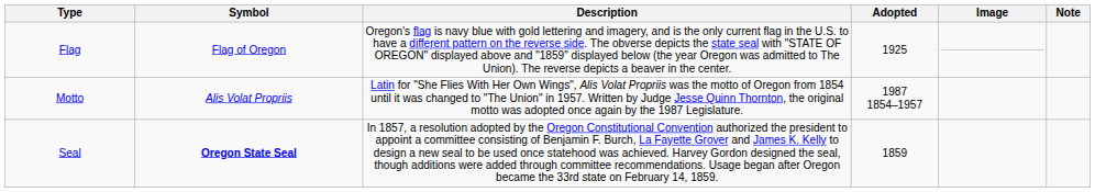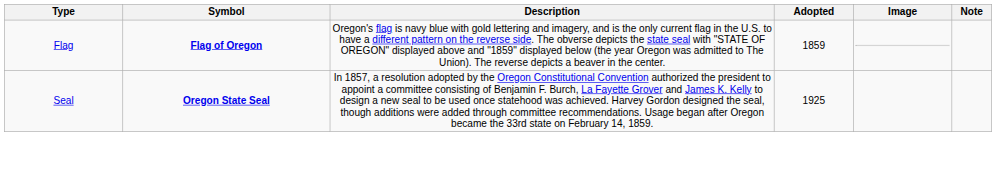Flag | Symbol: normal -> bold
Flag | Adopted: 1925 -> 1859
- row: Motto | Alis Volat Propriis | Latin for "She Flies With Her Own Wings", Alis Volat Propriis was the motto of Oregon from 1854 until it was changed to "The Union" in 1957. Written by Judge Jesse Quinn Thornton, the original motto was adopted once again by the 1987 Legislature. | 1987 1854–1957
Seal | Adopted: 1859 -> 1925
